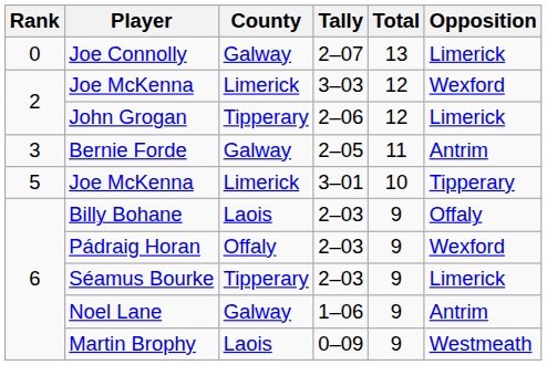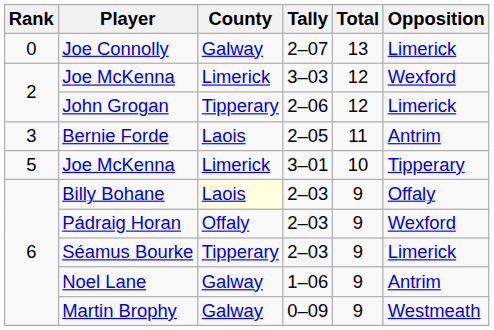Bernie Forde | County: Galway -> Laois
Billy Bohane | County: no background -> lightyellow background
Martin Brophy | County: Laois -> Galway
